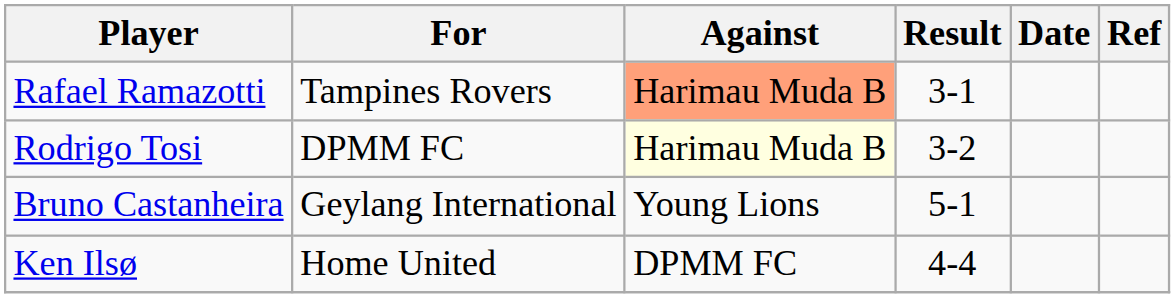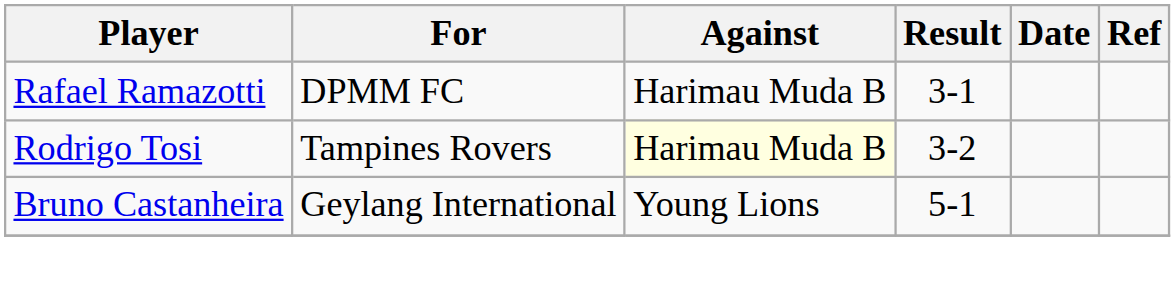Rafael Ramazotti | For: Tampines Rovers -> DPMM FC
Rafael Ramazotti | Against: lightsalmon background -> no background
Rodrigo Tosi | For: DPMM FC -> Tampines Rovers
- row: Ken Ilsø | Home United | DPMM FC | 4-4
